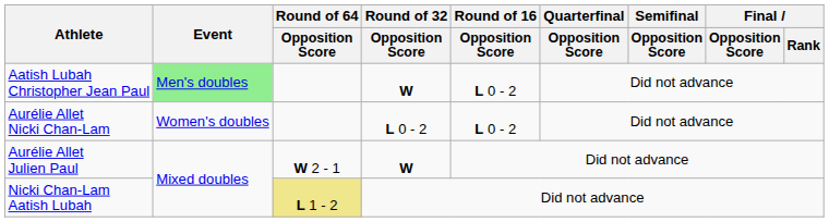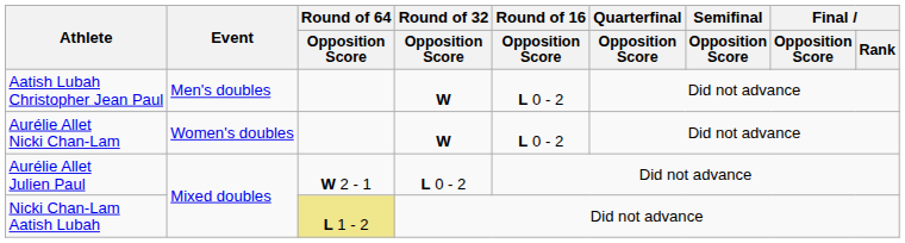Aatish Lubah Christopher Jean Paul | Event: lightgreen background -> no background
Aurélie Allet Nicki Chan-Lam | Round of 32 / Opposition Score: L 0 - 2 -> W
Aurélie Allet Julien Paul | Round of 32 / Opposition Score: W -> L 0 - 2
